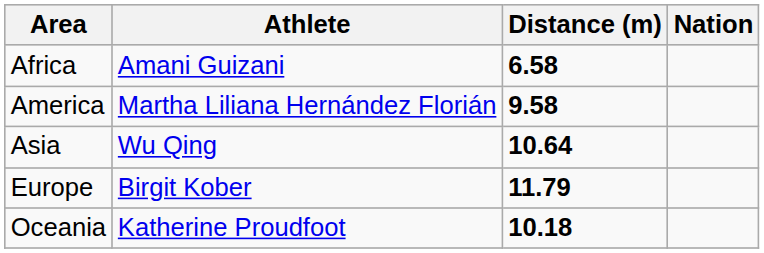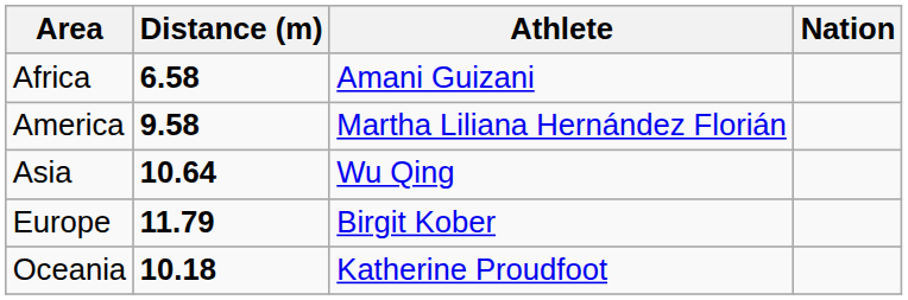columns swapped: Distance (m) <-> Athlete
